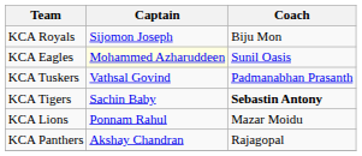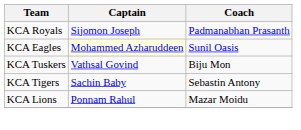KCA Royals | Coach: Biju Mon -> Padmanabhan Prasanth
KCA Tuskers | Coach: Padmanabhan Prasanth -> Biju Mon
KCA Tigers | Coach: bold -> normal
- row: KCA Panthers | Akshay Chandran | Rajagopal
